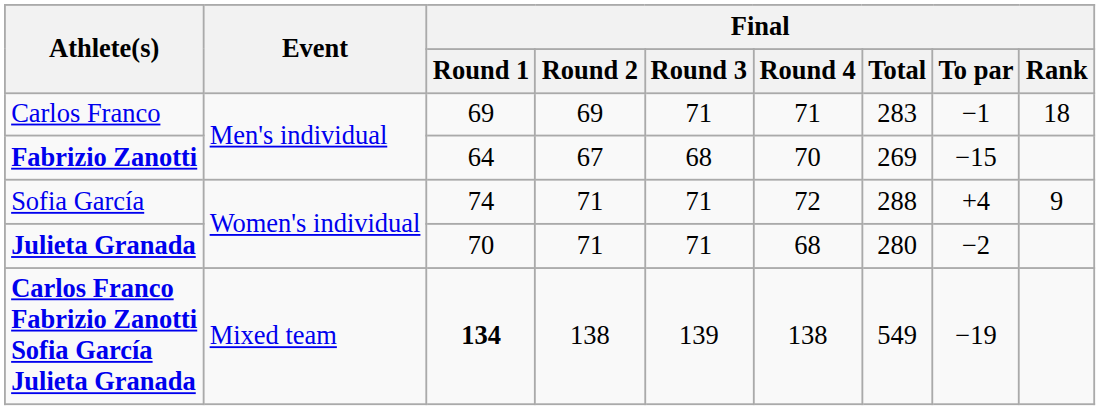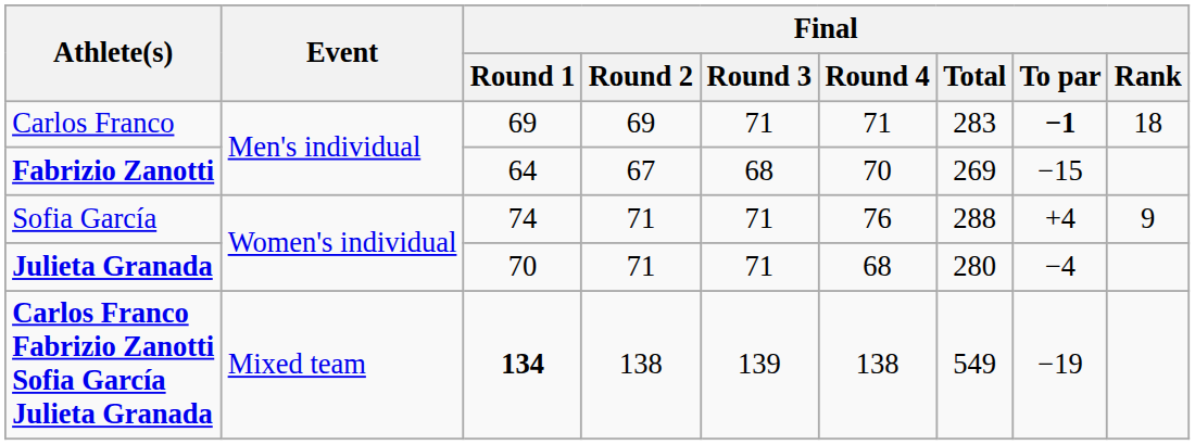Carlos Franco | Final / To par: normal -> bold
Sofia García | Final / Round 4: 72 -> 76
Julieta Granada | Final / To par: −2 -> −4
